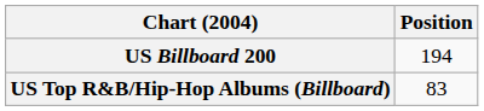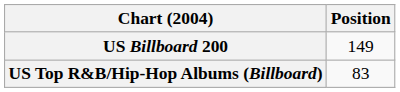US Billboard 200 | Position: 194 -> 149
